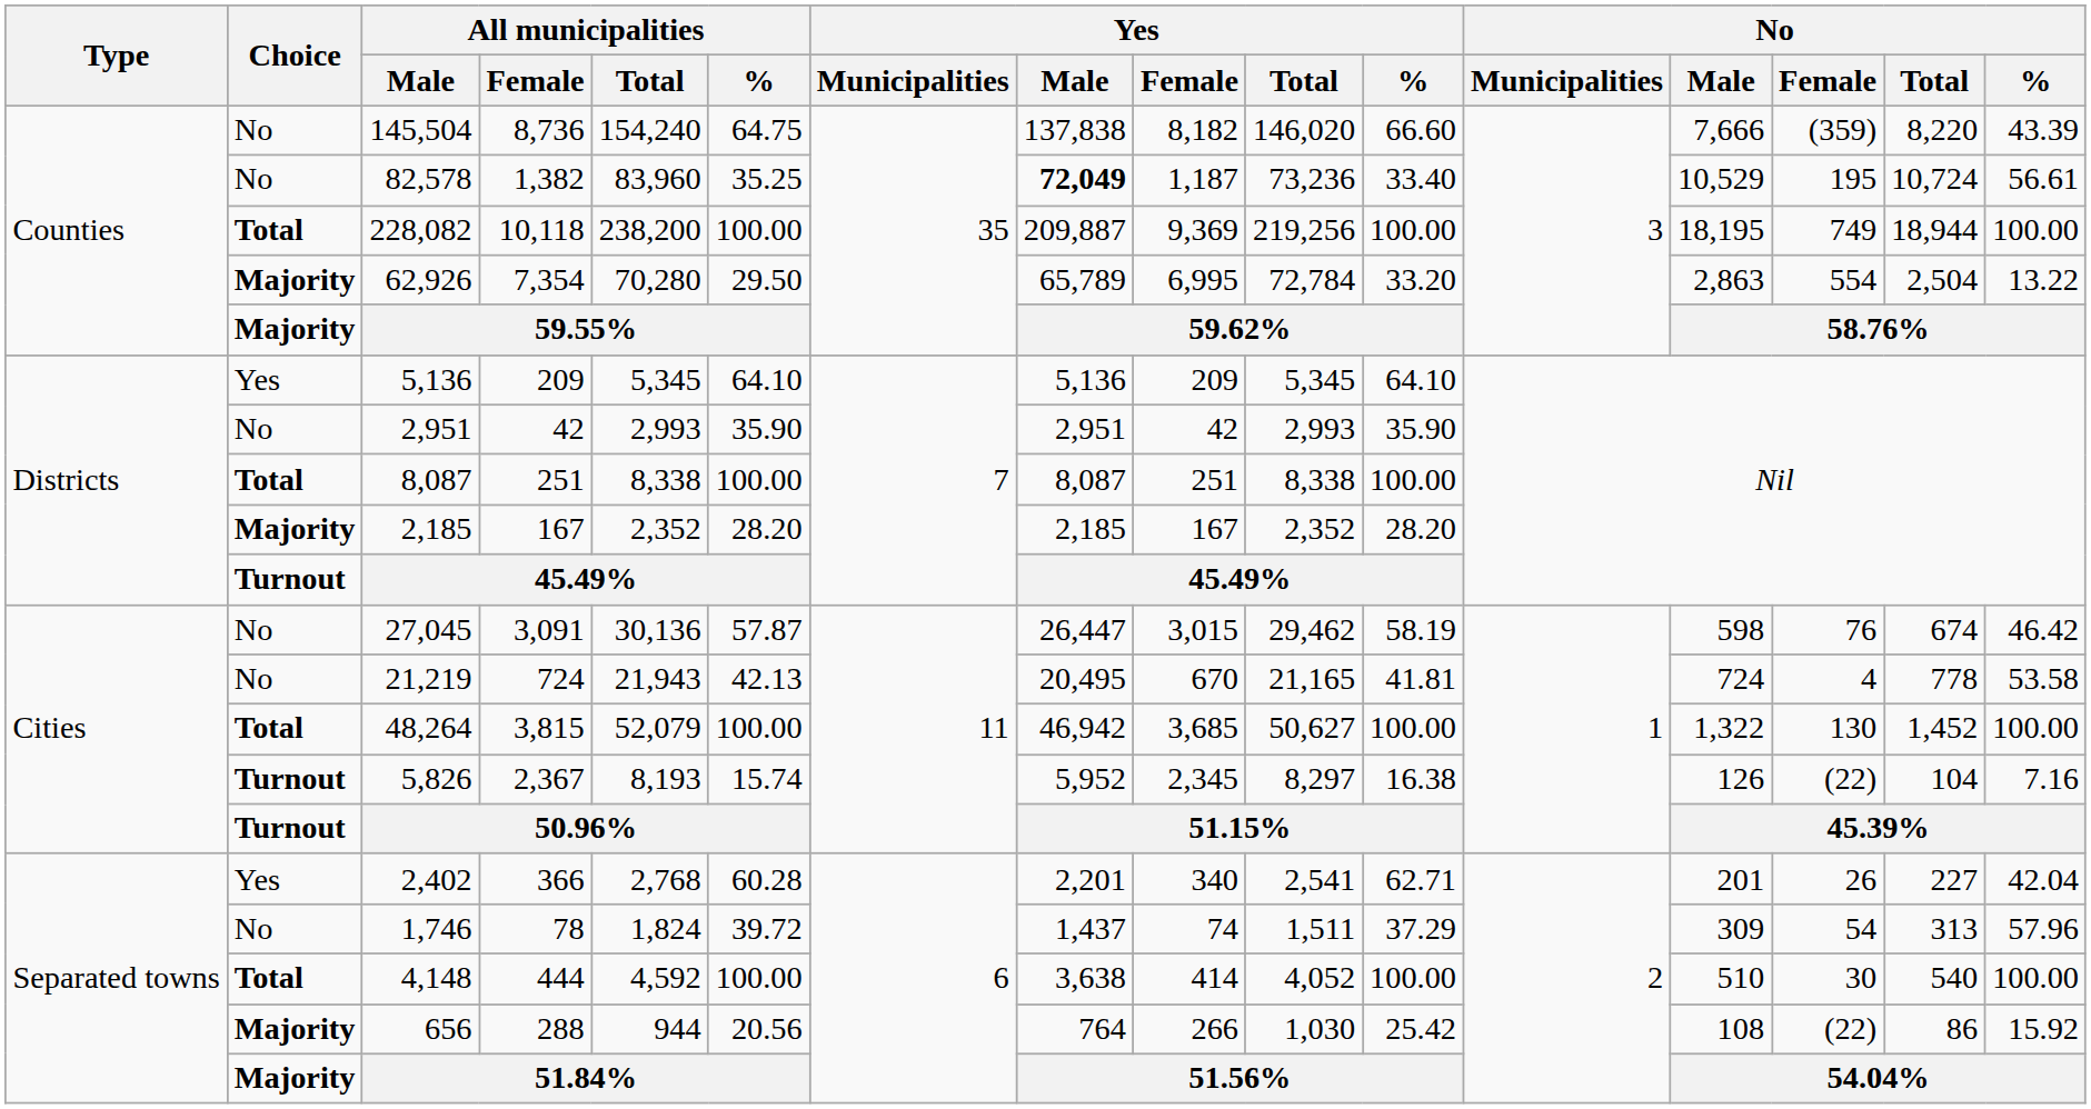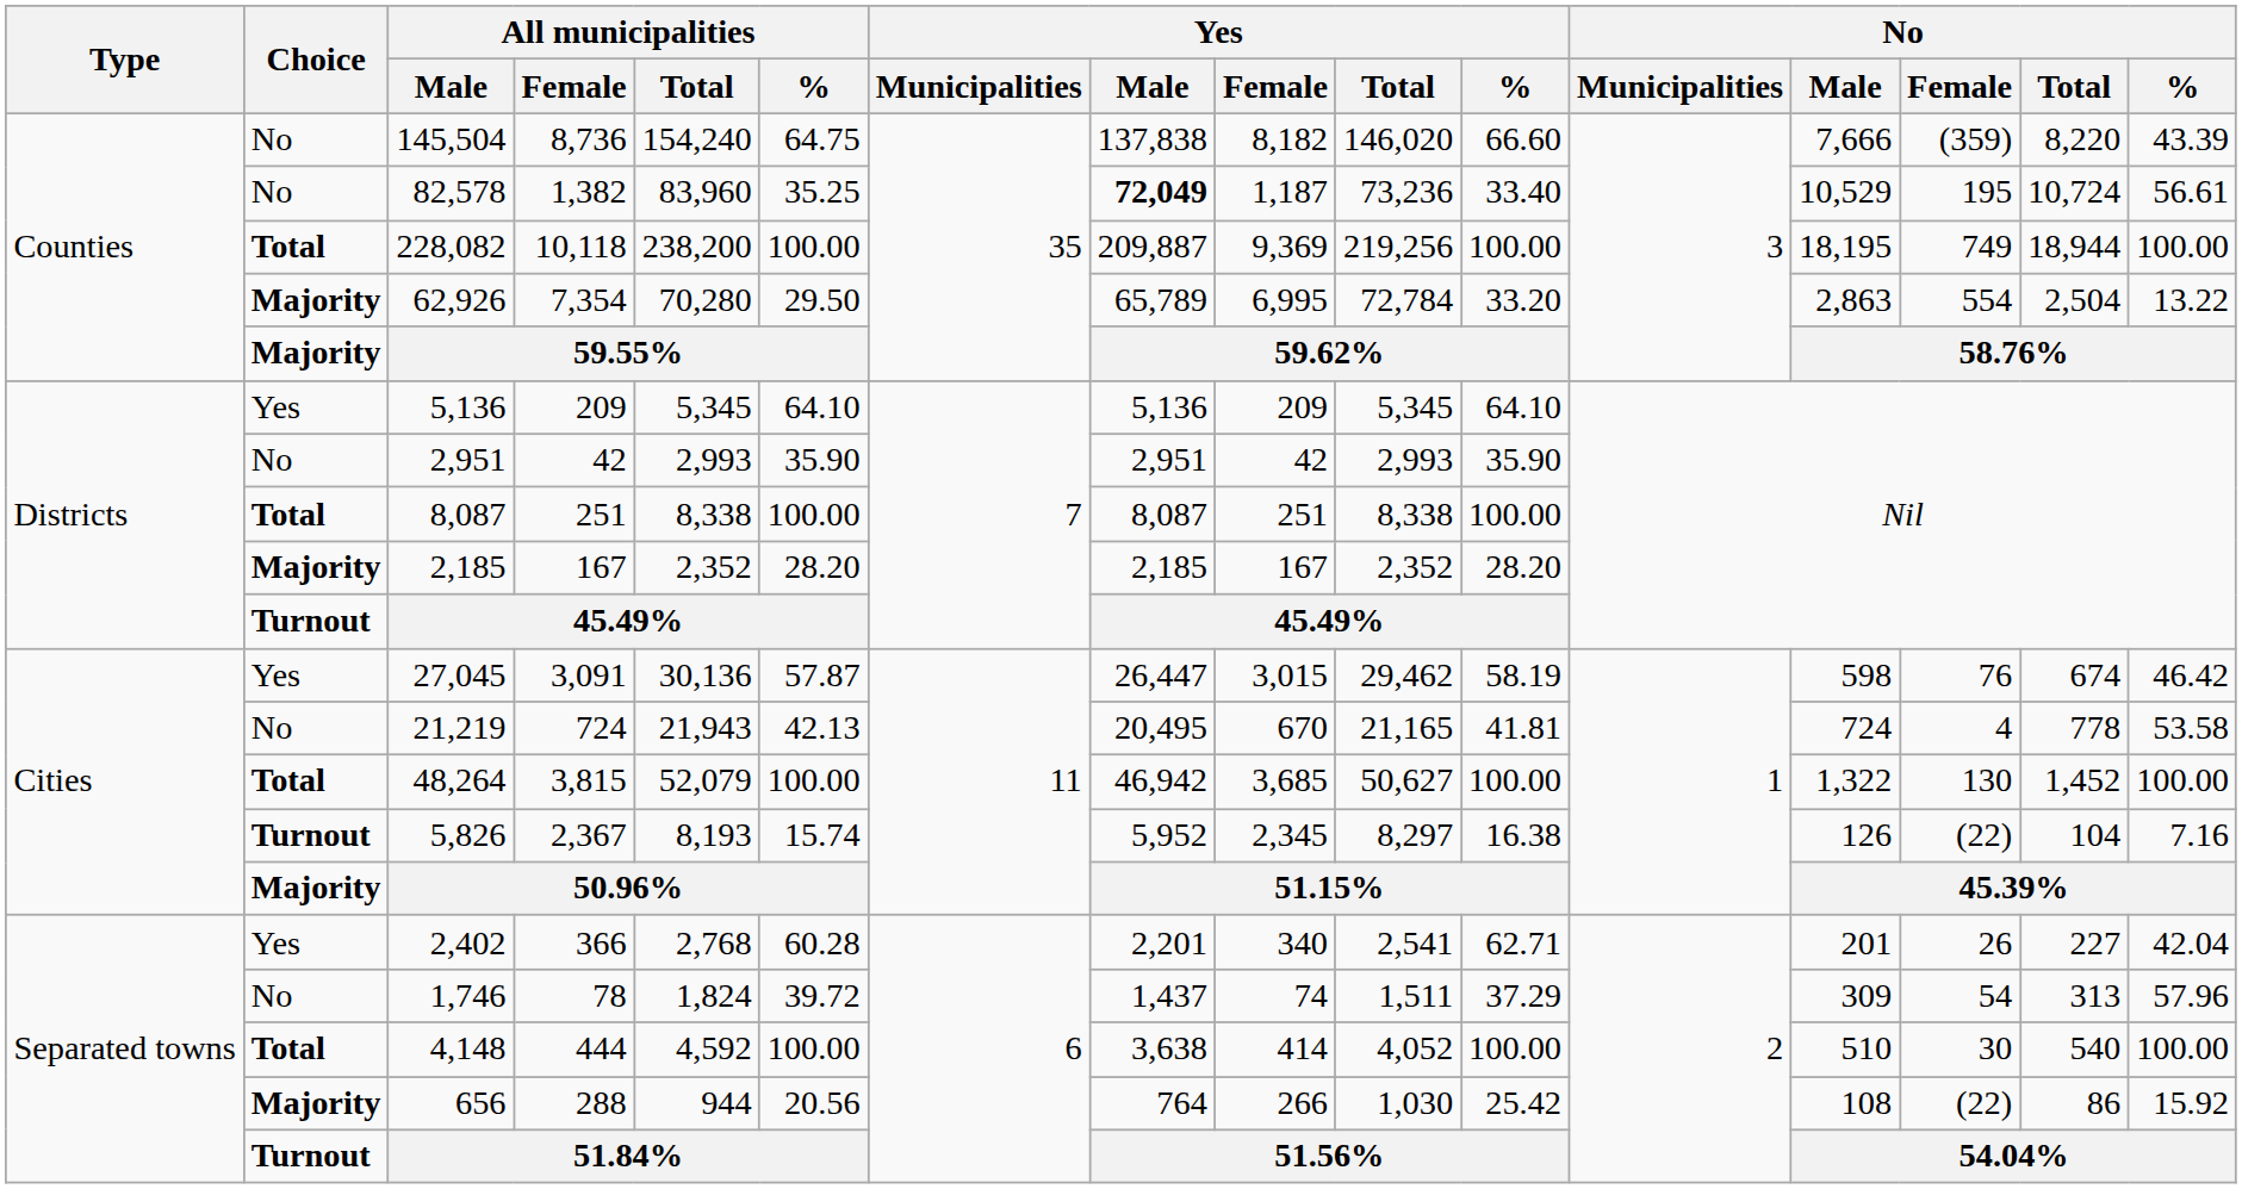27,045 | Choice: No -> Yes
50.96% | Choice: Turnout -> Majority
51.84% | Choice: Majority -> Turnout
